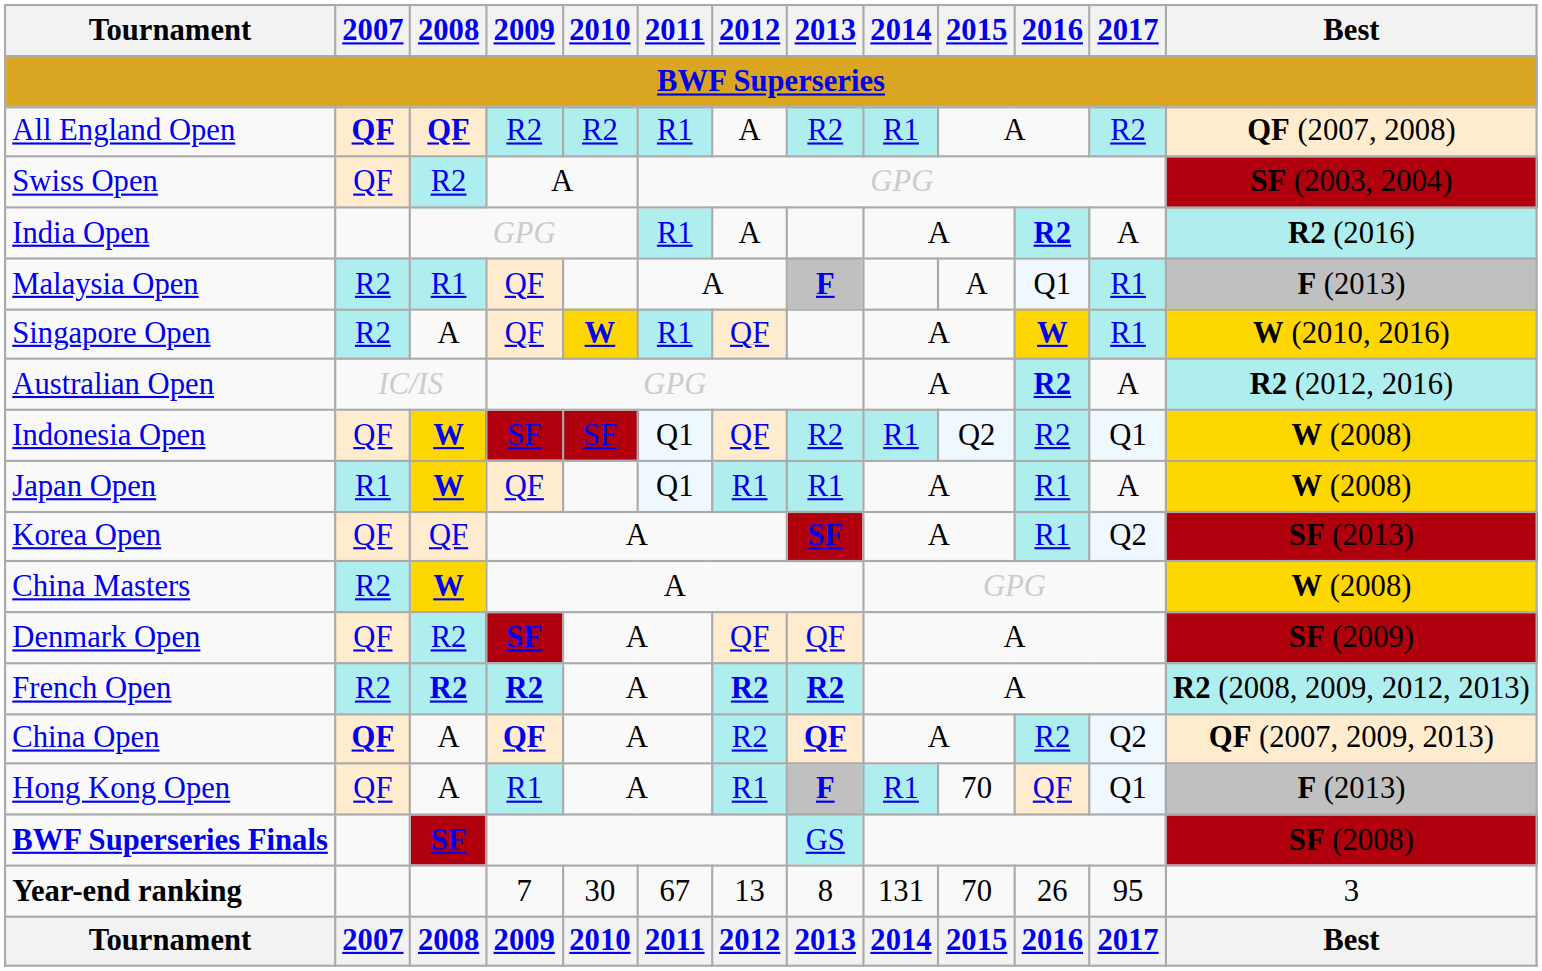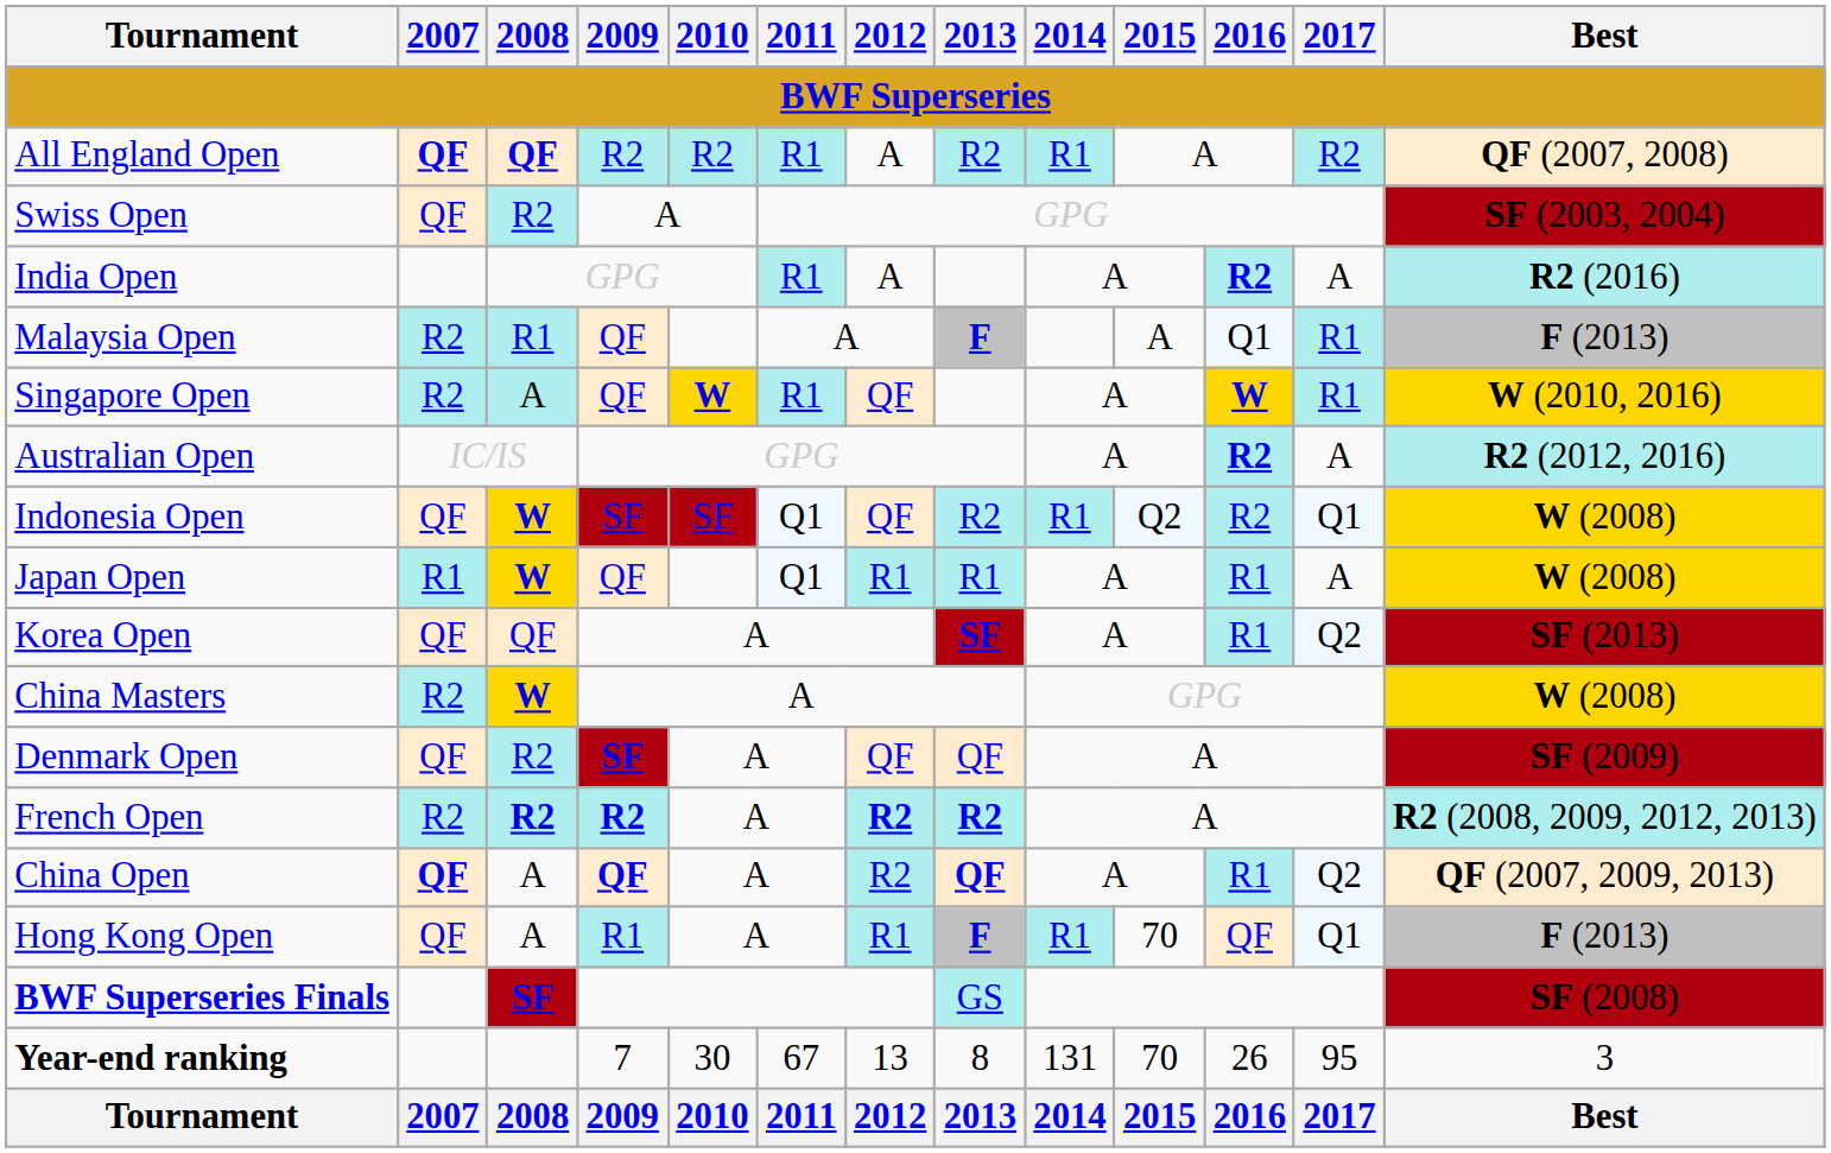Singapore Open | 2008: no background -> paleturquoise background
China Open | 2016: R2 -> R1
